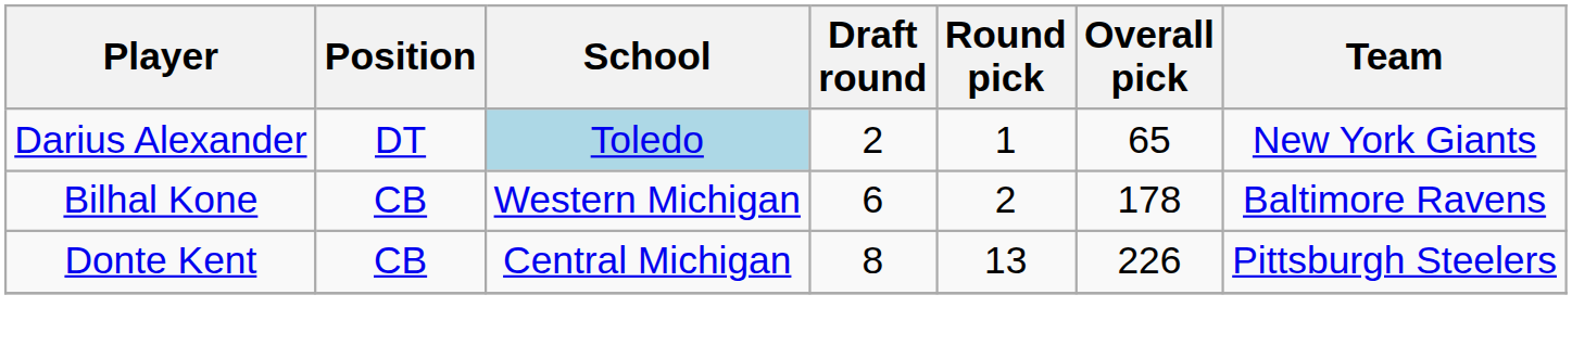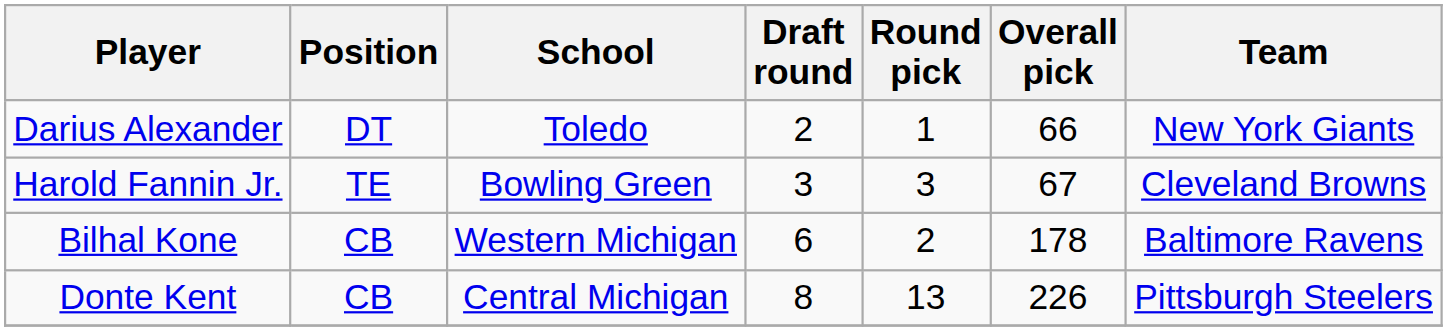Darius Alexander | School: lightblue background -> no background
Darius Alexander | Overall pick: 65 -> 66
+ row: Harold Fannin Jr. | TE | Bowling Green | 3 | 3 | 67 | Cleveland Browns
